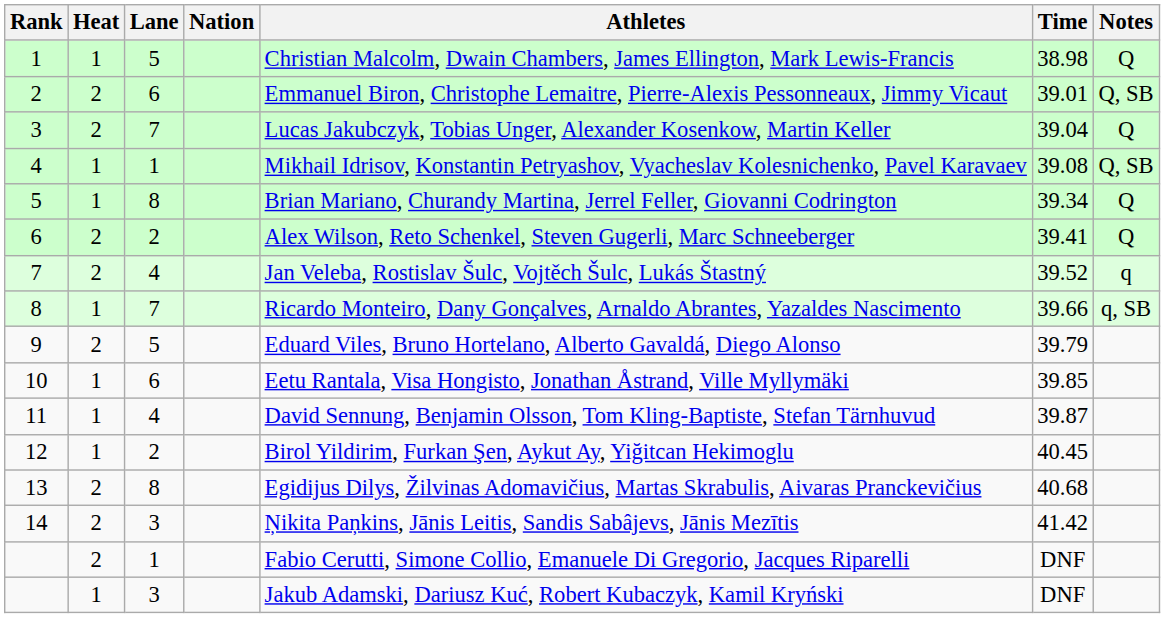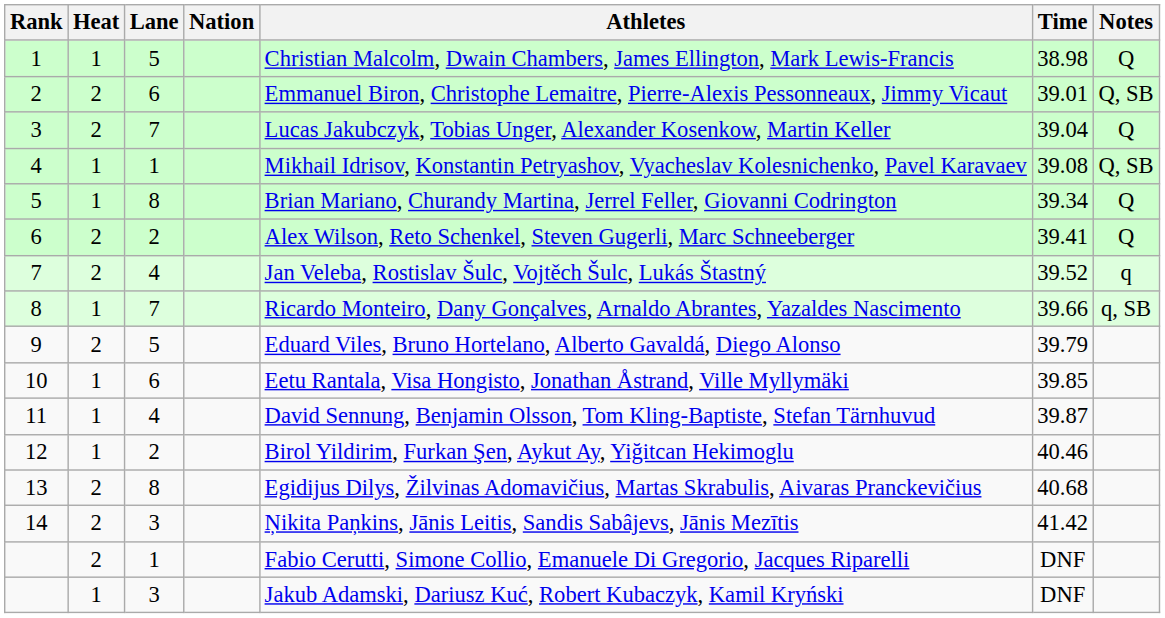12 | Time: 40.45 -> 40.46
